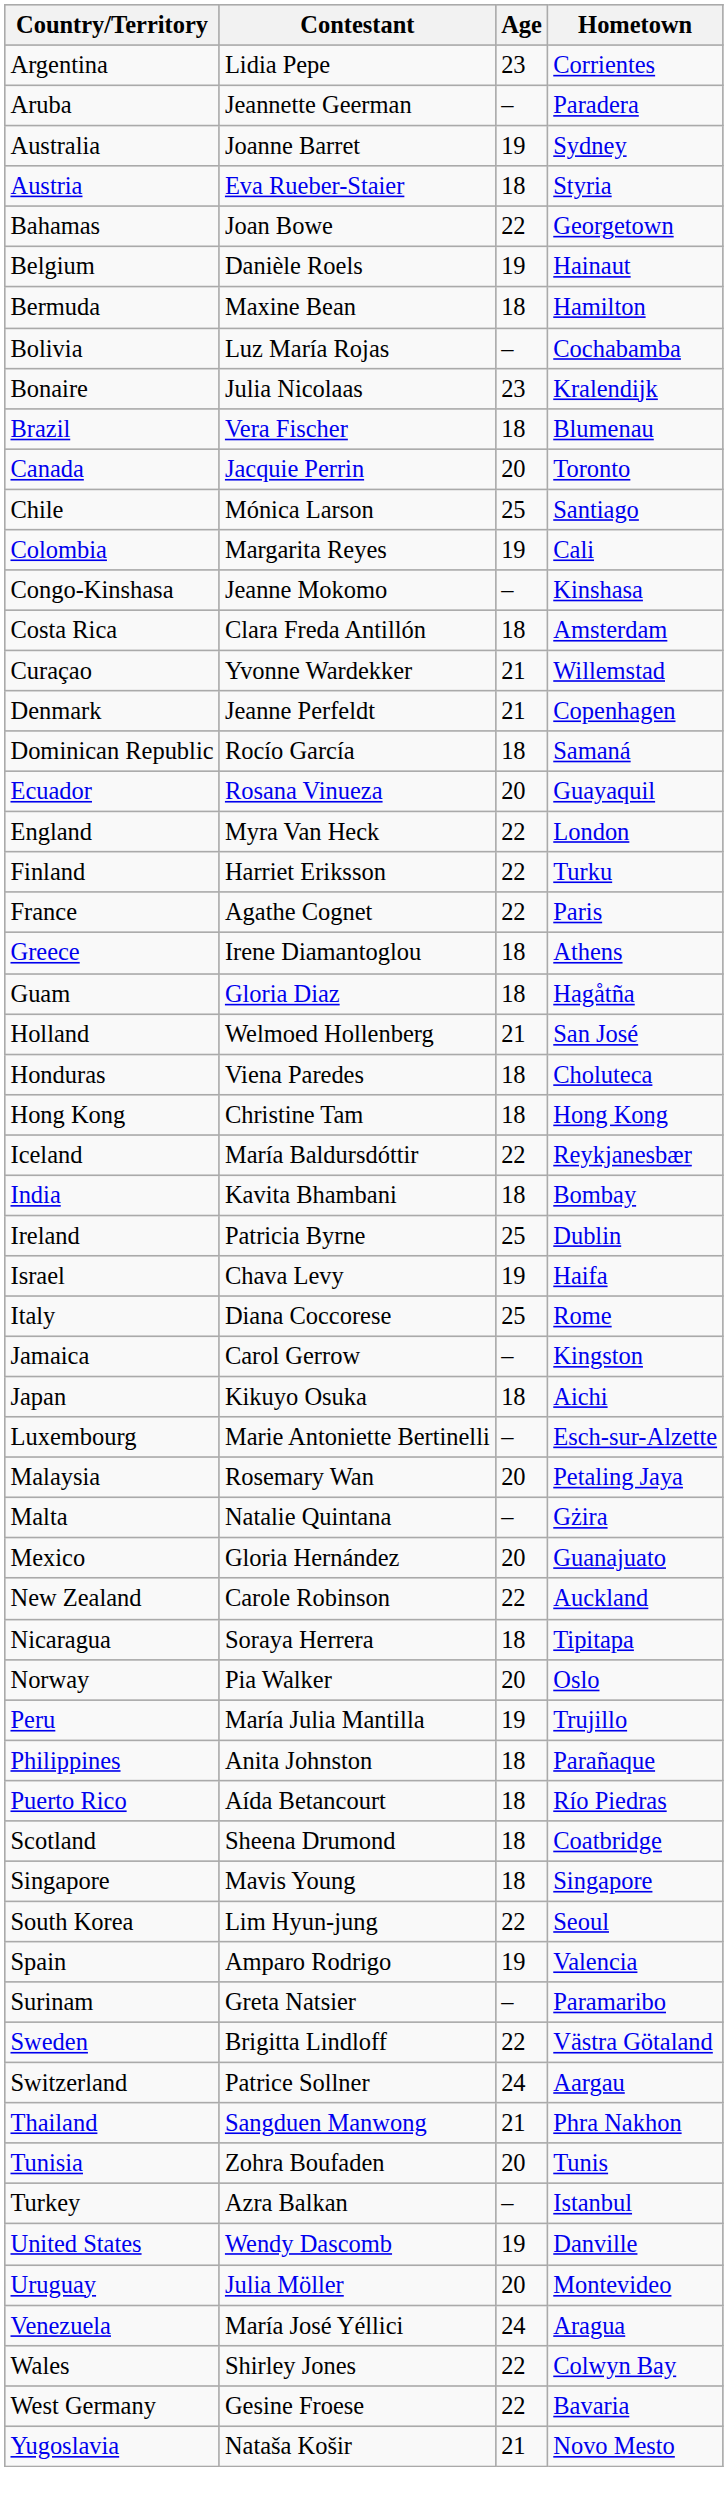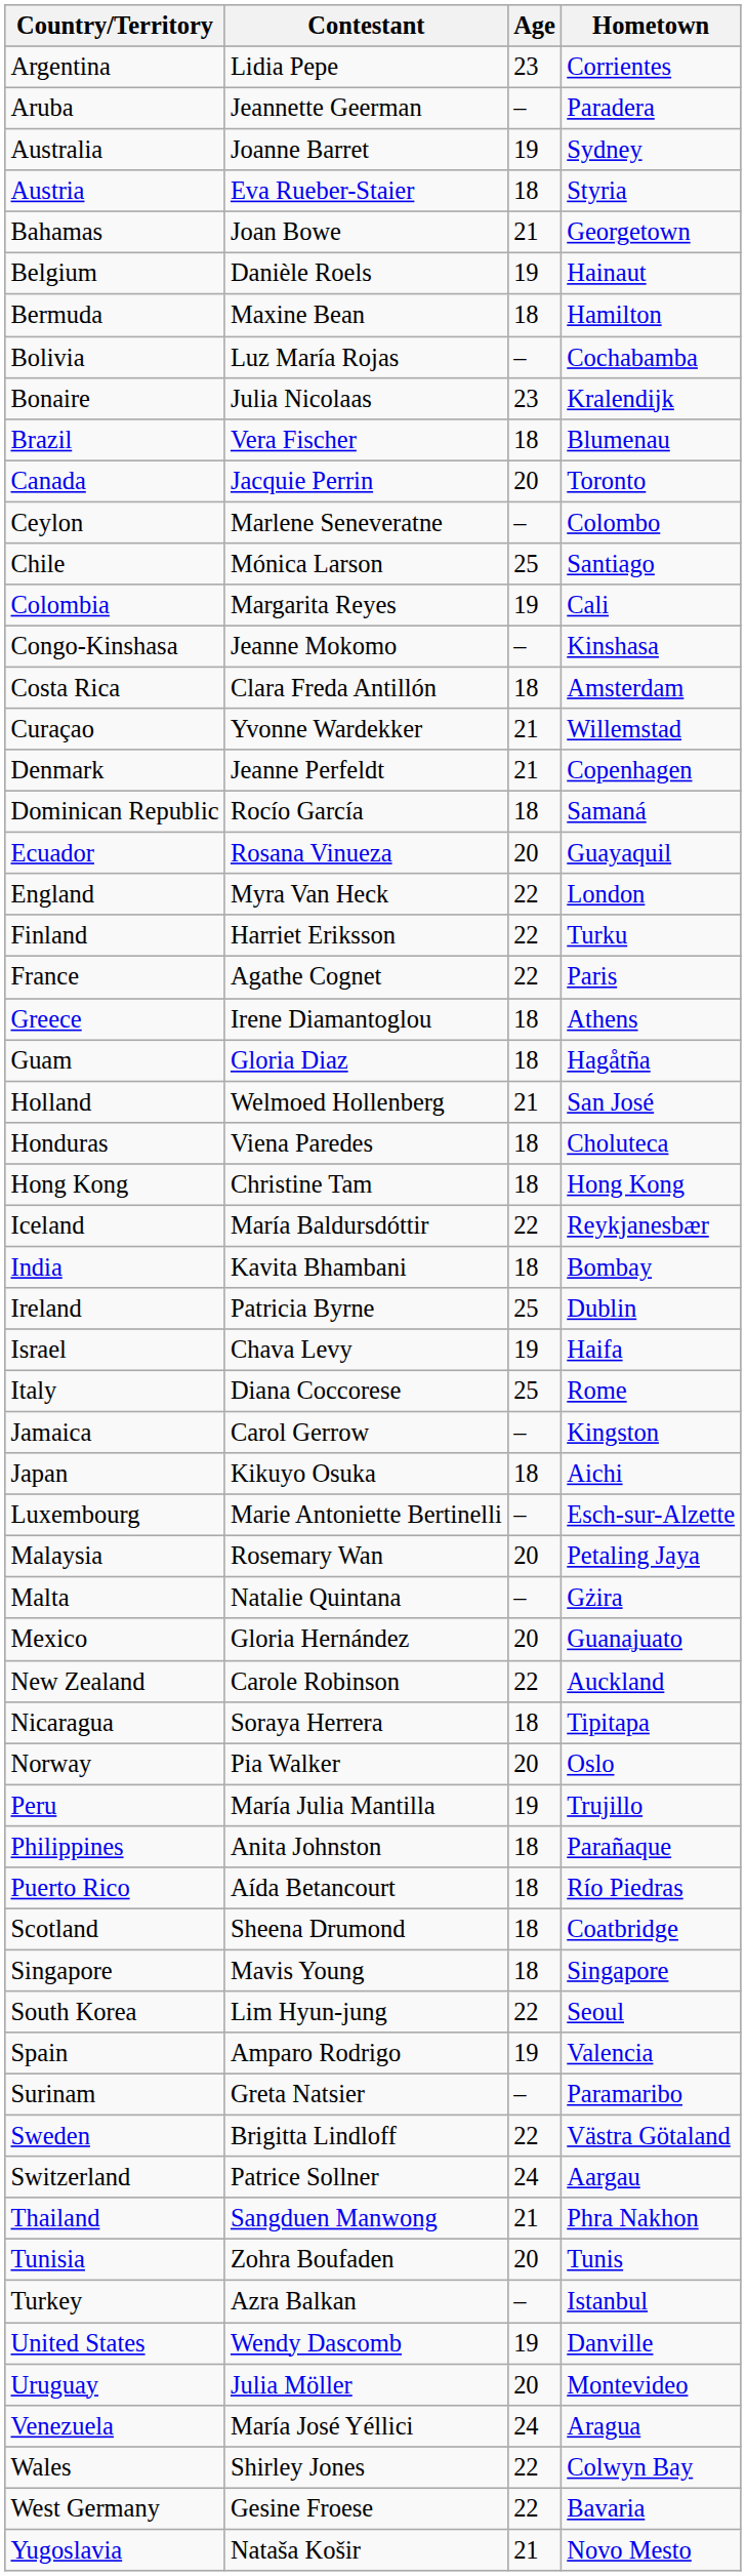Bahamas | Age: 22 -> 21
+ row: Ceylon | Marlene Seneveratne | – | Colombo
